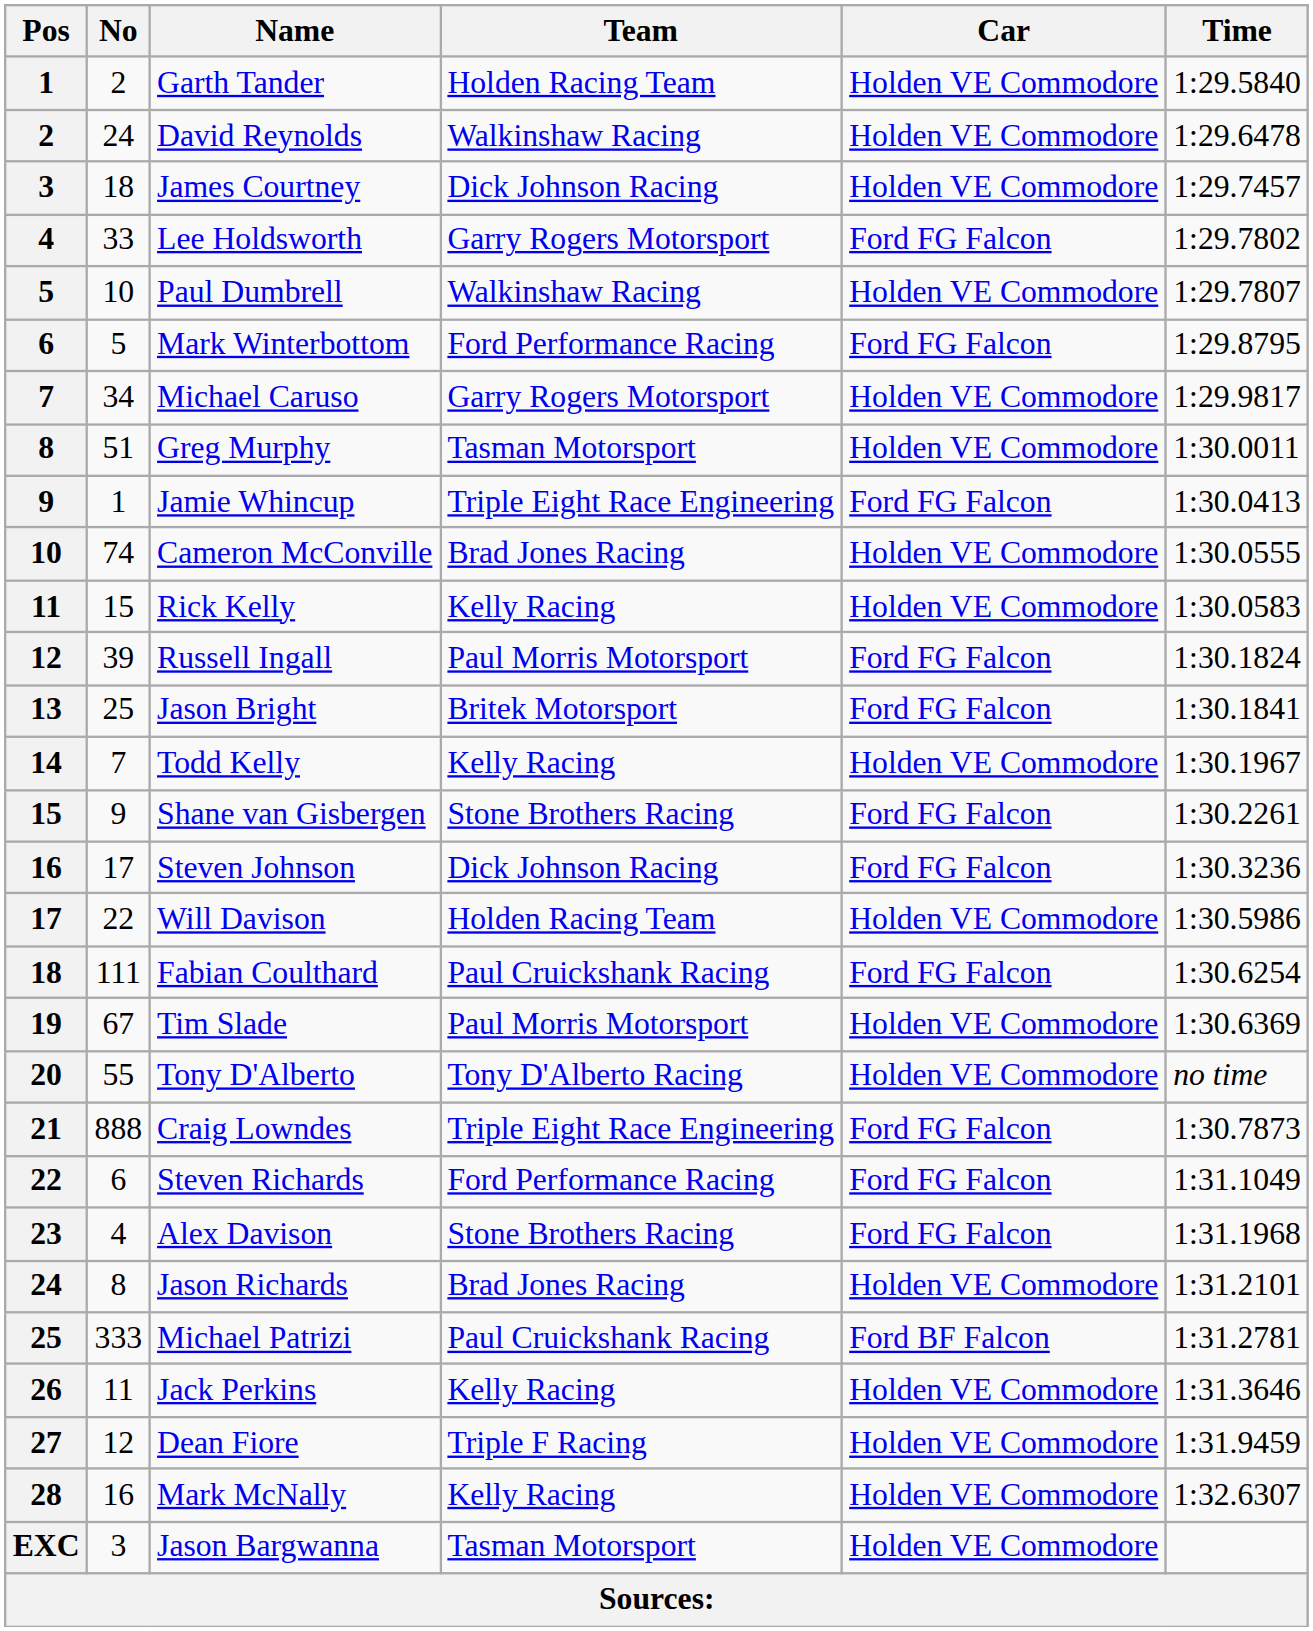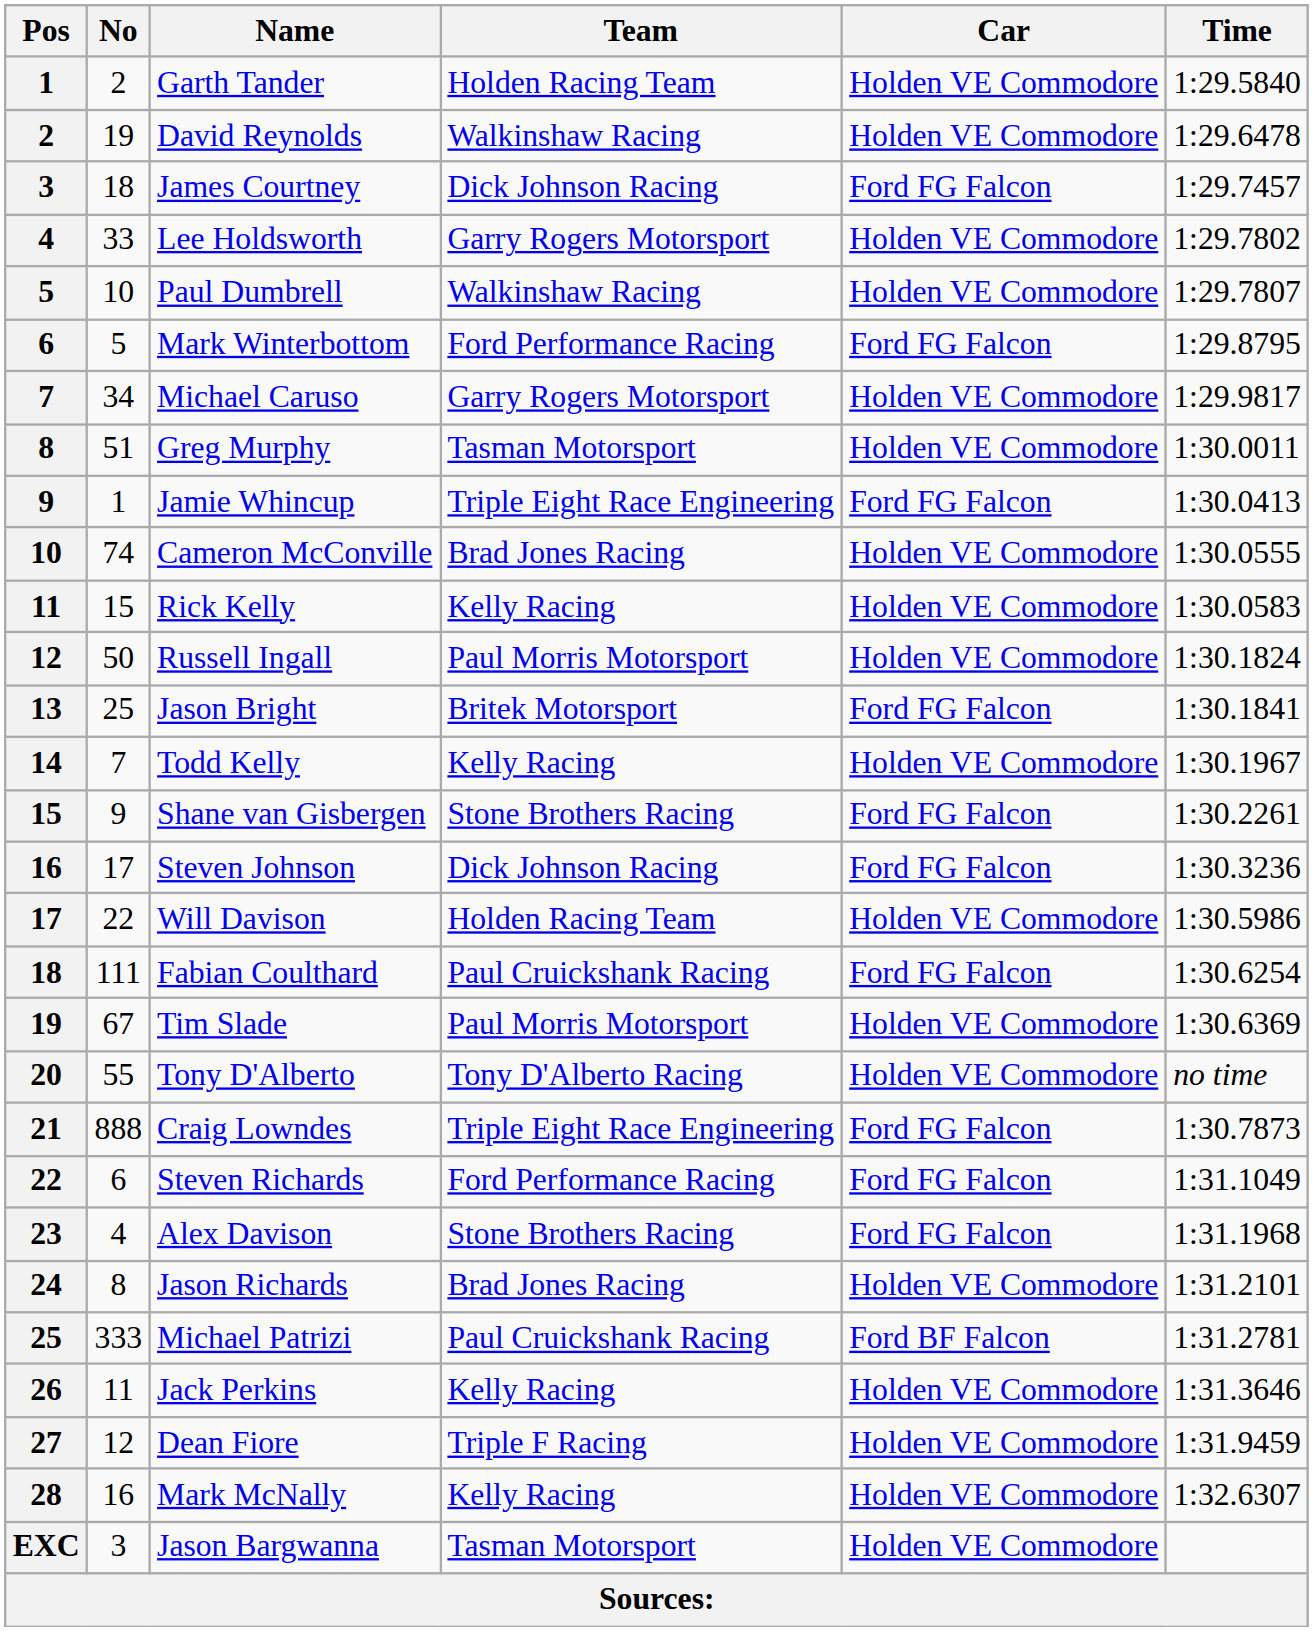David Reynolds | No: 24 -> 19
James Courtney | Car: Holden VE Commodore -> Ford FG Falcon
Lee Holdsworth | Car: Ford FG Falcon -> Holden VE Commodore
Russell Ingall | No: 39 -> 50
Russell Ingall | Car: Ford FG Falcon -> Holden VE Commodore
